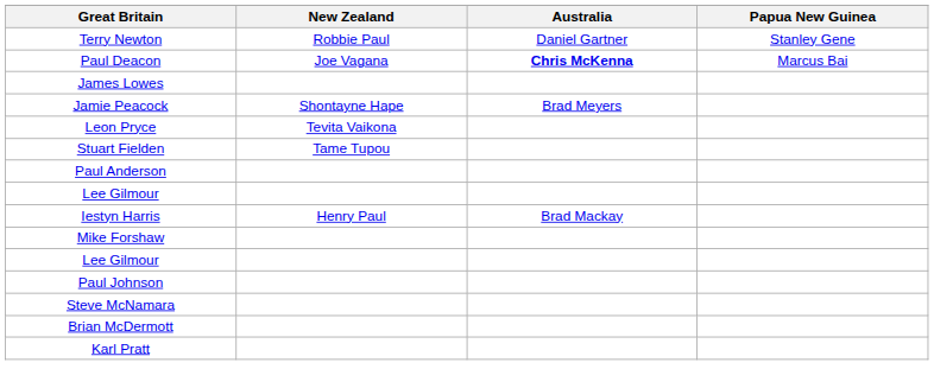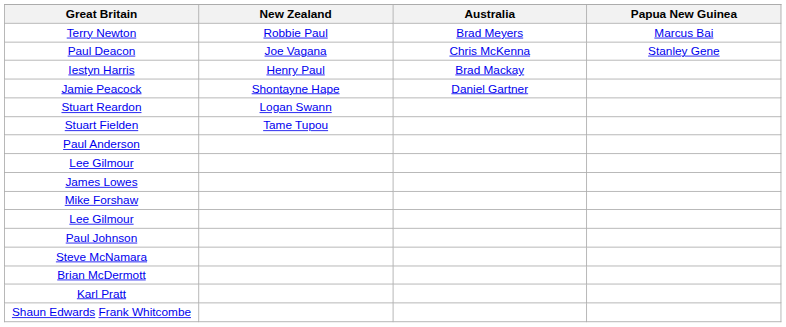Terry Newton | Australia: Daniel Gartner -> Brad Meyers
Terry Newton | Papua New Guinea: Stanley Gene -> Marcus Bai
Paul Deacon | Australia: bold -> normal
Paul Deacon | Papua New Guinea: Marcus Bai -> Stanley Gene
rows swapped: Iestyn Harris <-> James Lowes
Jamie Peacock | Australia: Brad Meyers -> Daniel Gartner
- row: Leon Pryce | Tevita Vaikona
+ row: Stuart Reardon | Logan Swann
+ row: Shaun Edwards Frank Whitcombe
